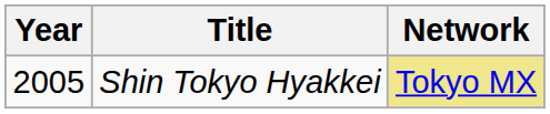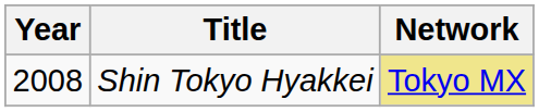Shin Tokyo Hyakkei | Year: 2005 -> 2008
